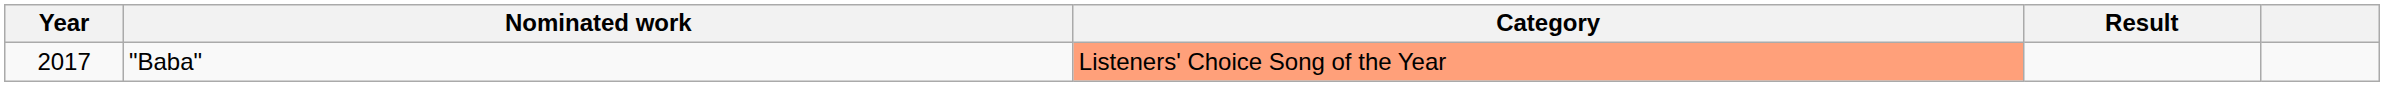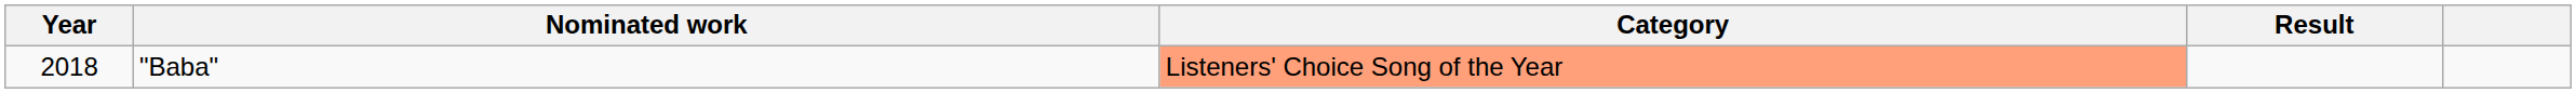"Baba" | Year: 2017 -> 2018
